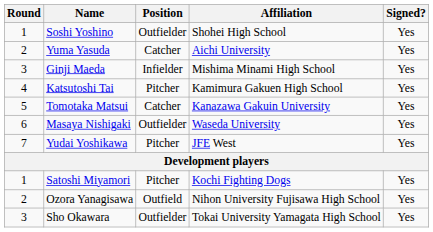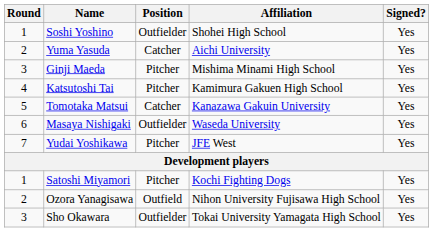Ginji Maeda | Position: Infielder -> Pitcher
